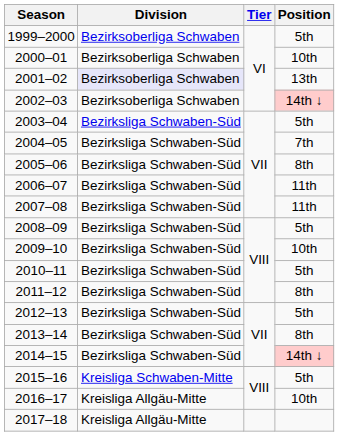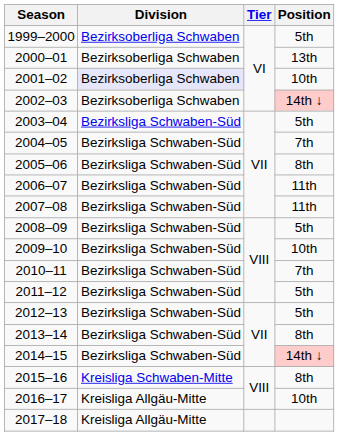2000–01 | Position: 10th -> 13th
2001–02 | Position: 13th -> 10th
2010–11 | Position: 5th -> 7th
2011–12 | Position: 8th -> 5th
2015–16 | Position: 5th -> 8th
